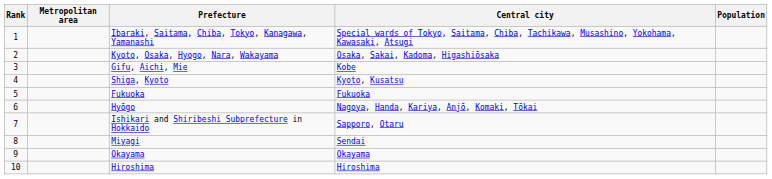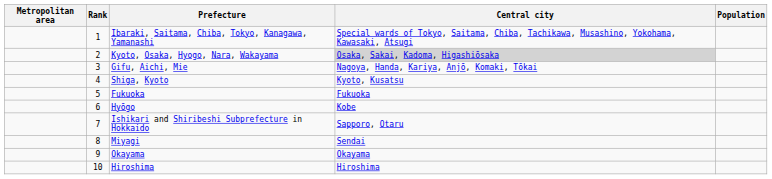columns swapped: Rank <-> Metropolitan area
Kyoto, Osaka, Hyogo, Nara, Wakayama | Central city: no background -> lightgrey background
Gifu, Aichi, Mie | Central city: Kobe -> Nagoya, Handa, Kariya, Anjō, Komaki, Tōkai
Hyōgo | Central city: Nagoya, Handa, Kariya, Anjō, Komaki, Tōkai -> Kobe
